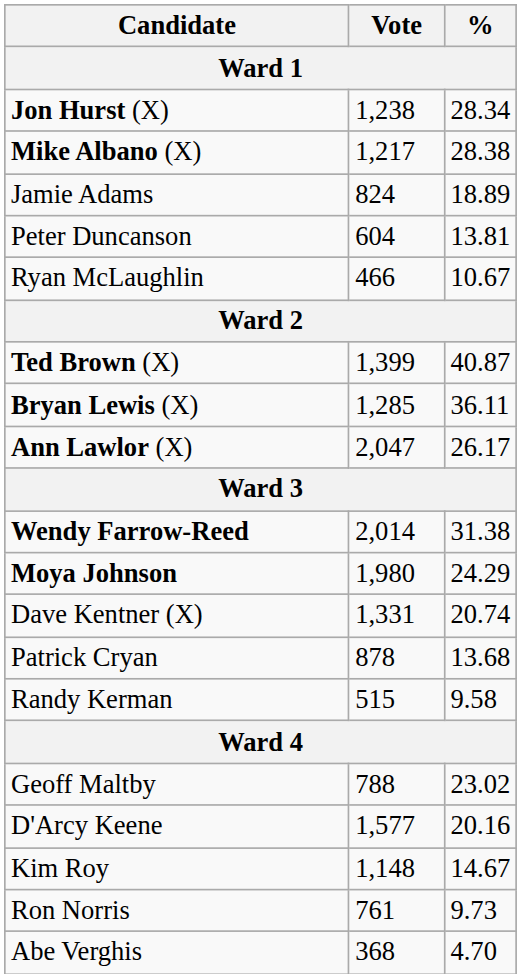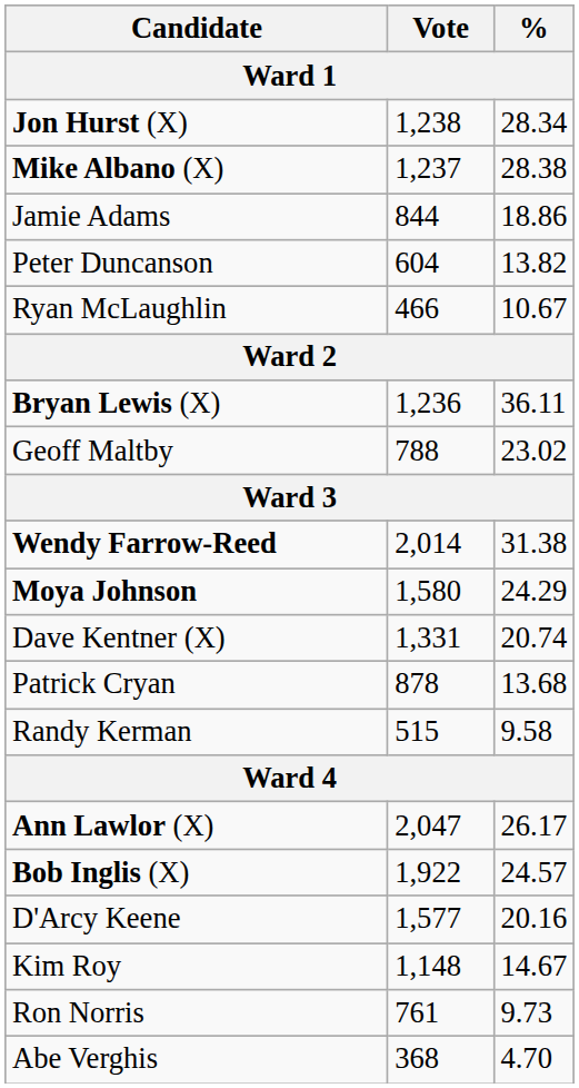Mike Albano (X) | Vote: 1,217 -> 1,237
Jamie Adams | Vote: 824 -> 844
Jamie Adams | %: 18.89 -> 18.86
Peter Duncanson | %: 13.81 -> 13.82
- row: Ted Brown (X) | 1,399 | 40.87
Bryan Lewis (X) | Vote: 1,285 -> 1,236
rows swapped: Geoff Maltby <-> Ann Lawlor (X)
Moya Johnson | Vote: 1,980 -> 1,580
+ row: Bob Inglis (X) | 1,922 | 24.57
